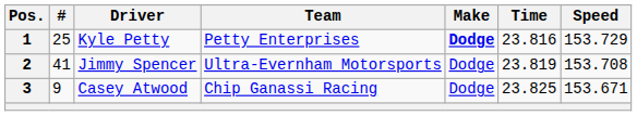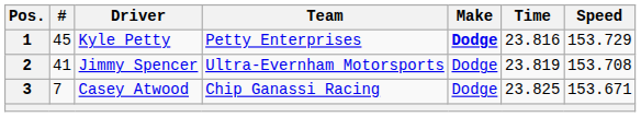1 | #: 25 -> 45
3 | #: 9 -> 7
